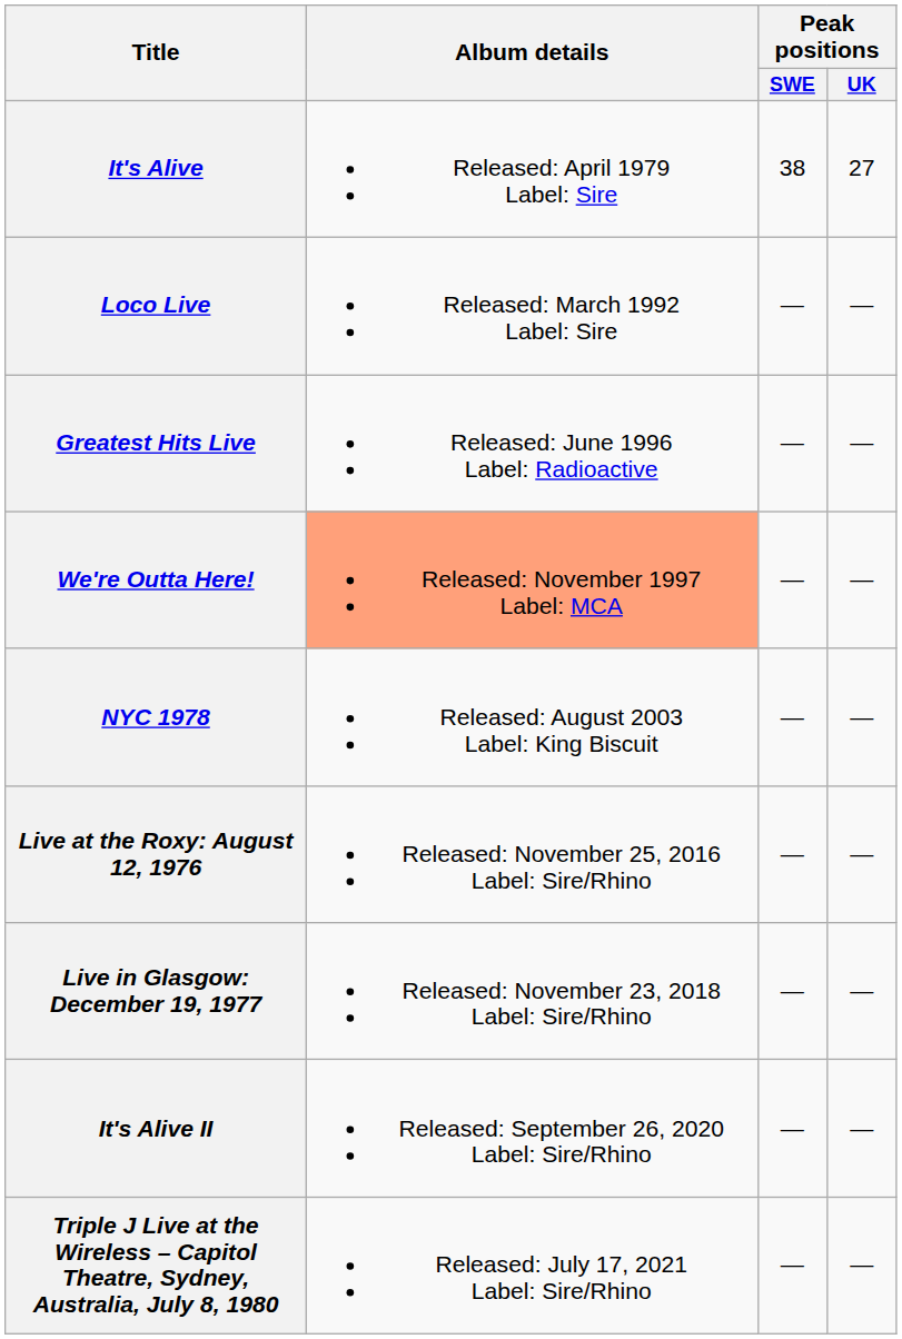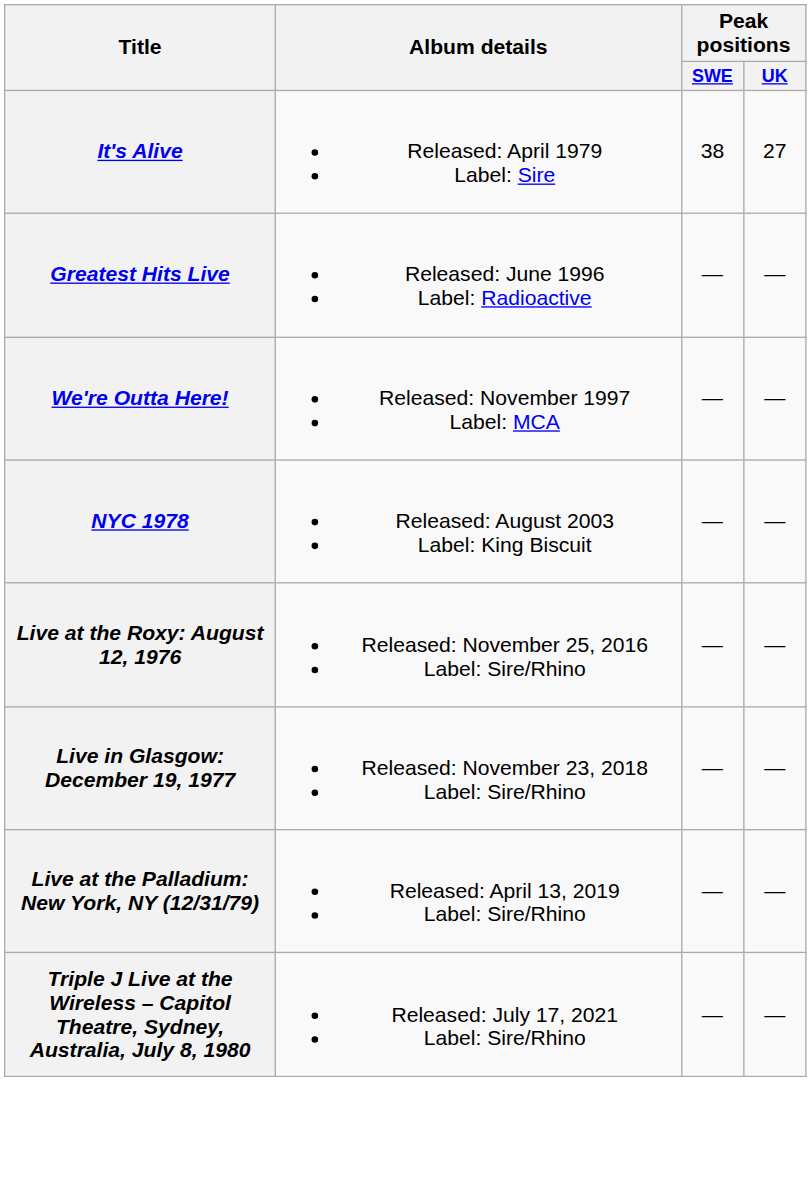- row: Loco Live | Released: March 1992 Label: Sire | — | —
We're Outta Here! | Album details: lightsalmon background -> no background
+ row: Live at the Palladium: New York, NY (12/31/79) | Released: April 13, 2019 Label: Sire/Rhino | — | —
- row: It's Alive II | Released: September 26, 2020 Label: Sire/Rhino | — | —
